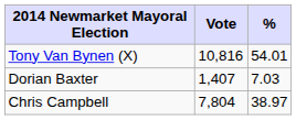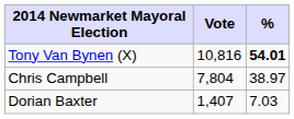Tony Van Bynen (X) | %: normal -> bold
rows swapped: Chris Campbell <-> Dorian Baxter
